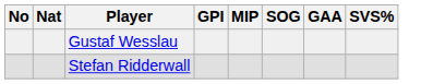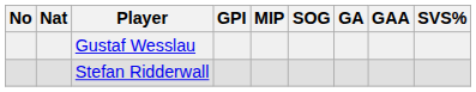+ column: GA
